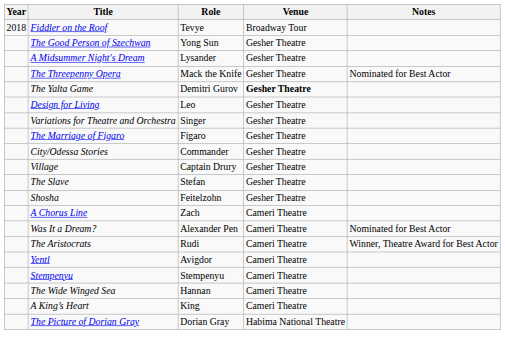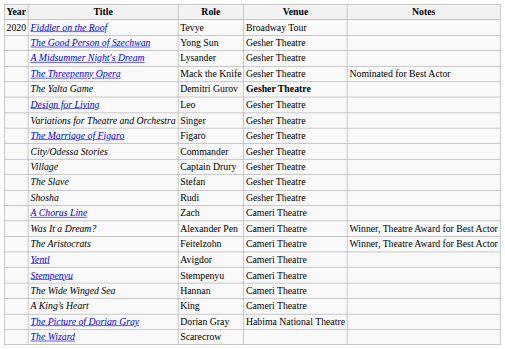Fiddler on the Roof | Year: 2018 -> 2020
Shosha | Role: Feitelzohn -> Rudi
Was It a Dream? | Notes: Nominated for Best Actor -> Winner, Theatre Award for Best Actor
The Aristocrats | Role: Rudi -> Feitelzohn
+ row: The Wizard | Scarecrow
